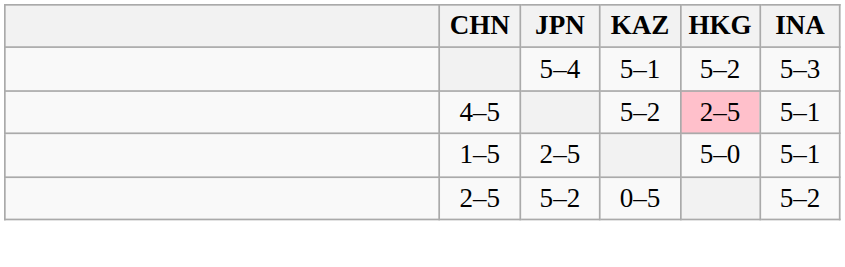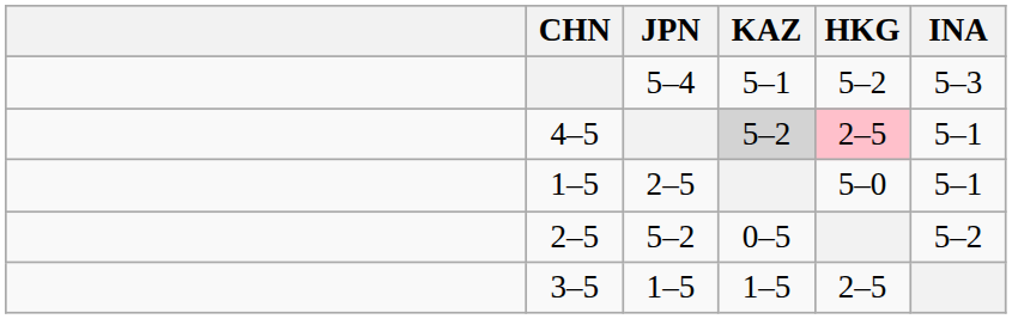4–5 | KAZ: no background -> lightgrey background
+ row: 3–5 | 1–5 | 1–5 | 2–5
